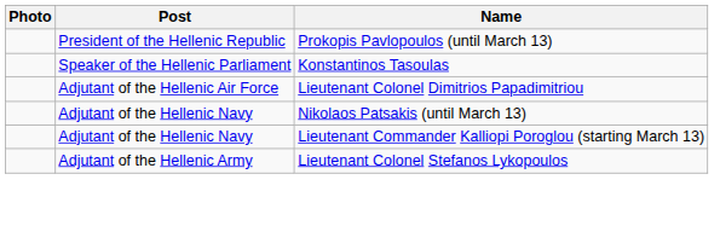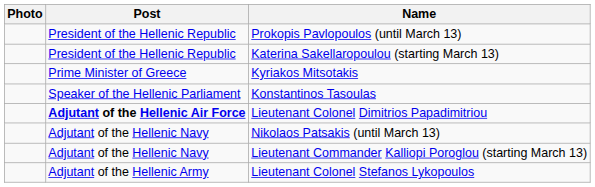+ row: President of the Hellenic Republic | Katerina Sakellaropoulou (starting March 13)
+ row: Prime Minister of Greece | Kyriakos Mitsotakis
Lieutenant Colonel Dimitrios Papadimitriou | Post: normal -> bold
